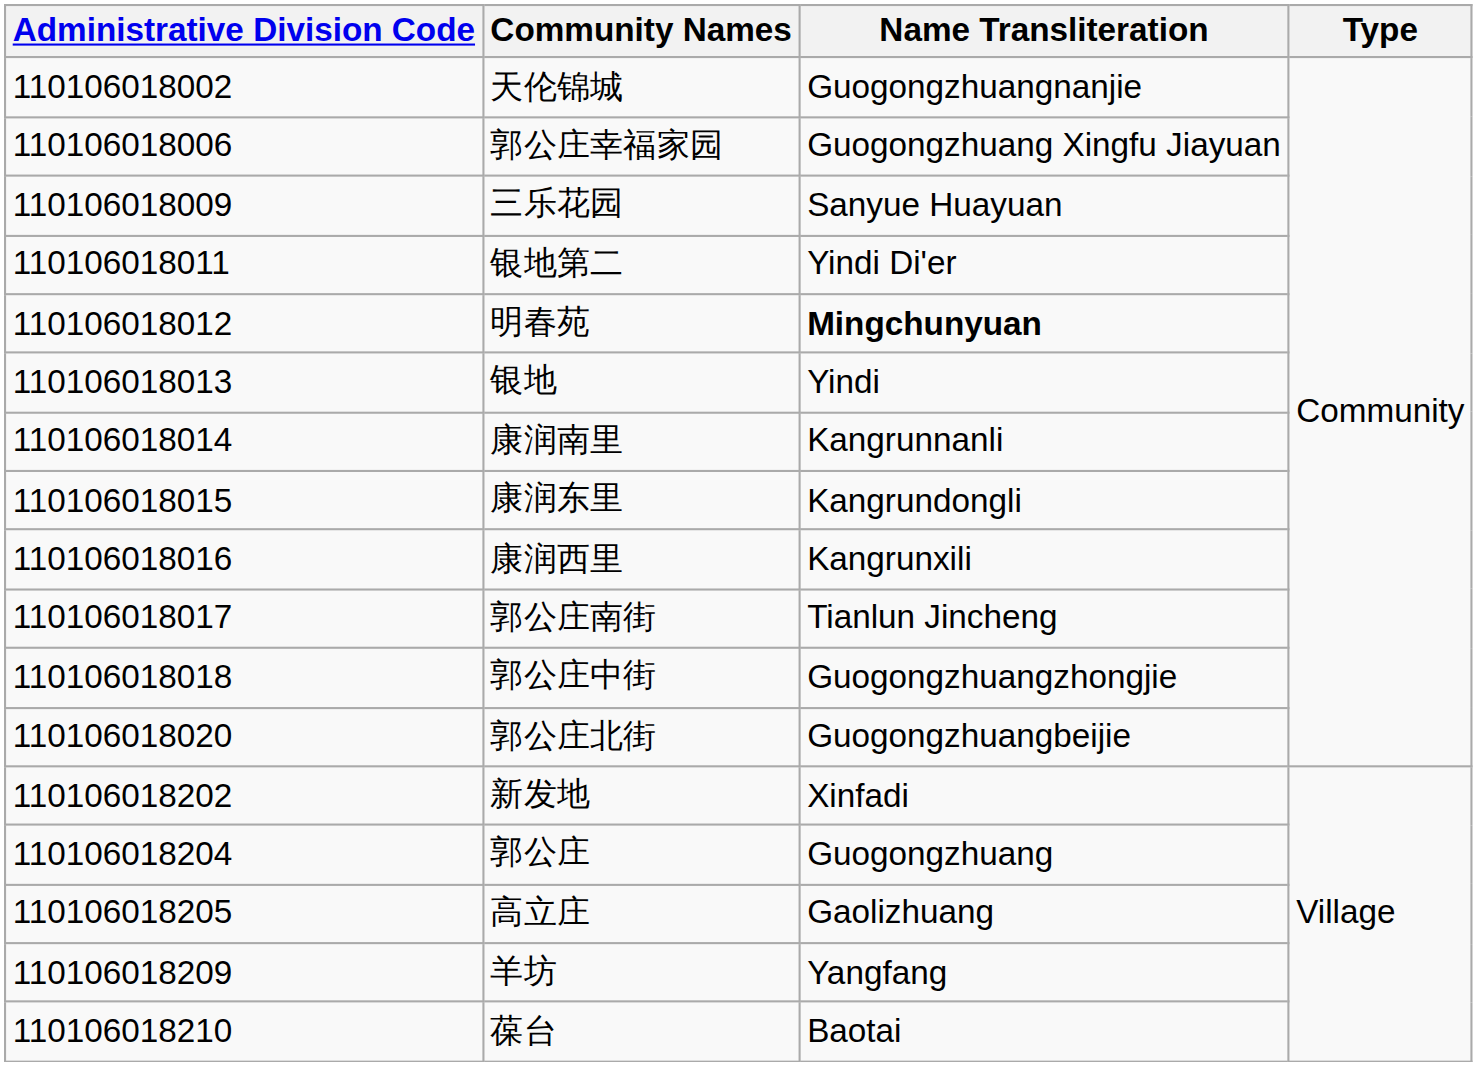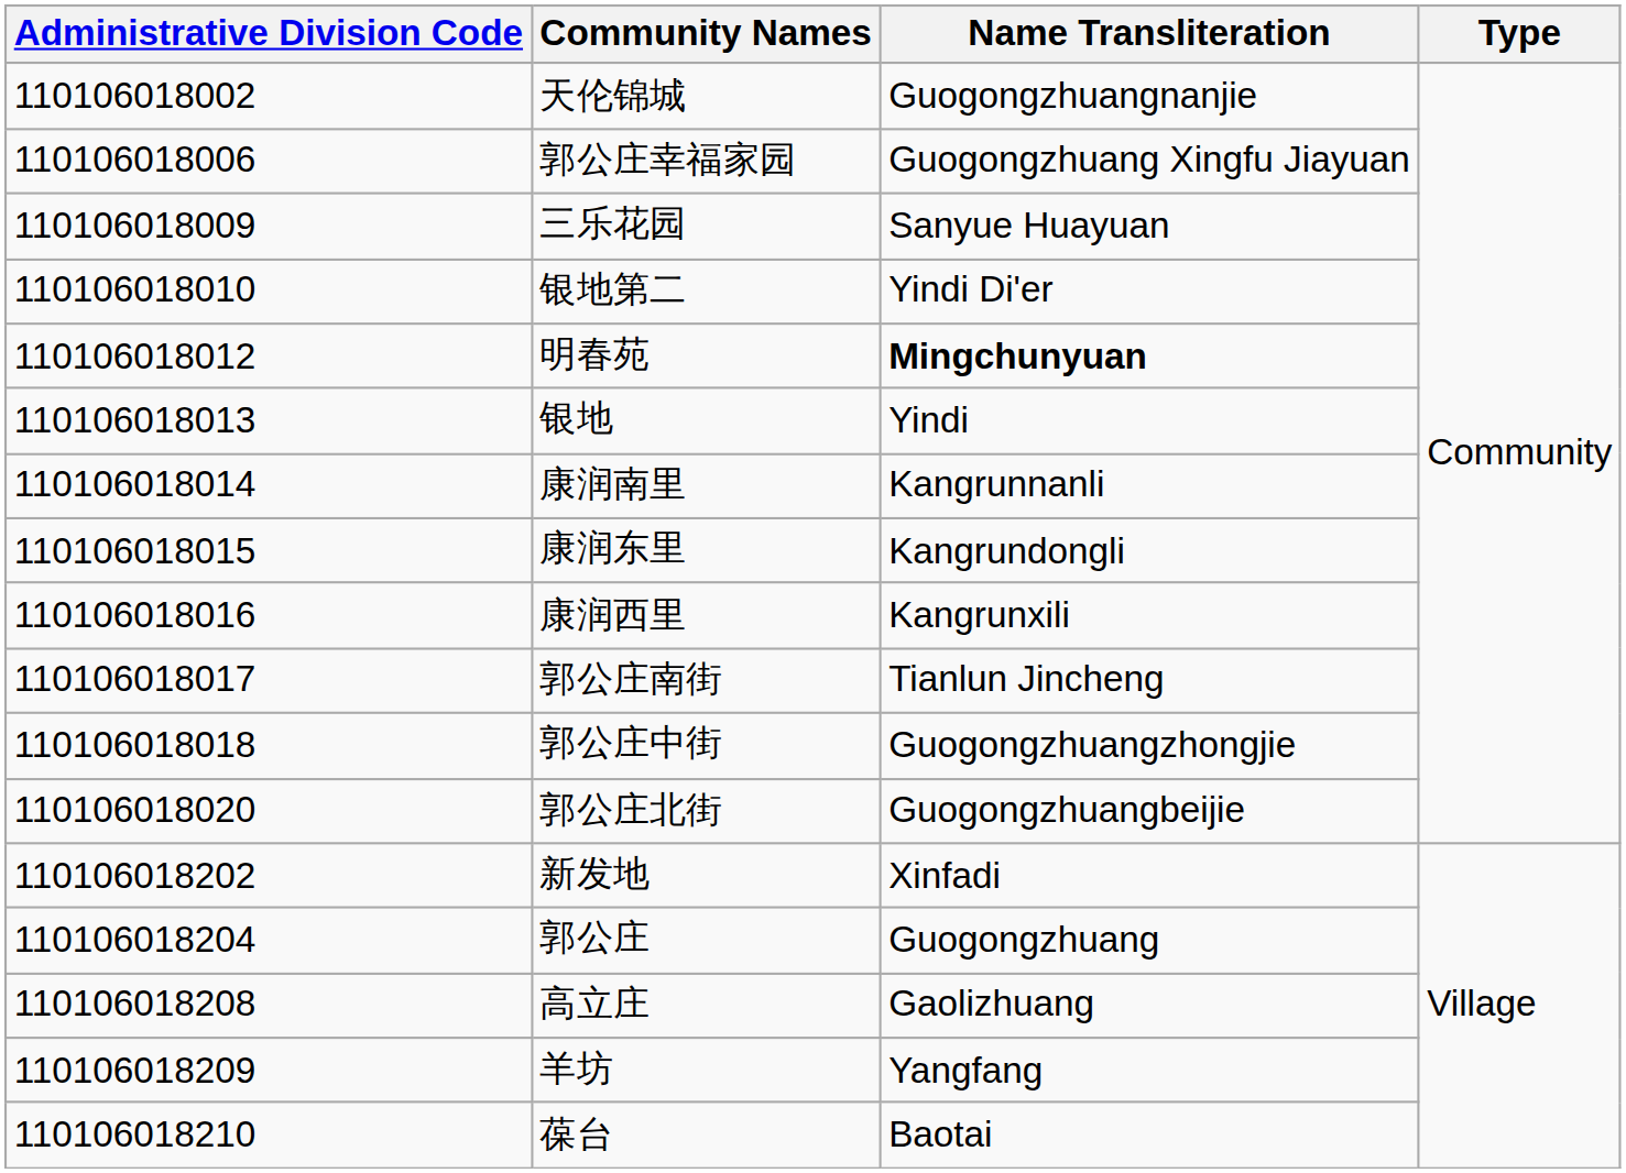银地第二 | Administrative Division Code: 110106018011 -> 110106018010
高立庄 | Administrative Division Code: 110106018205 -> 110106018208
